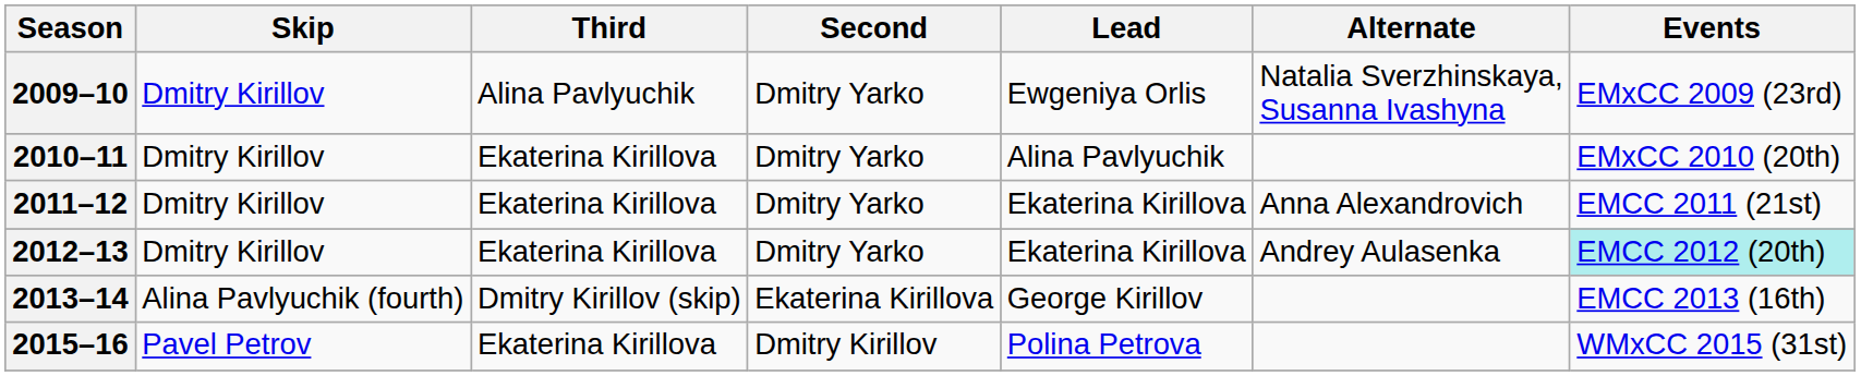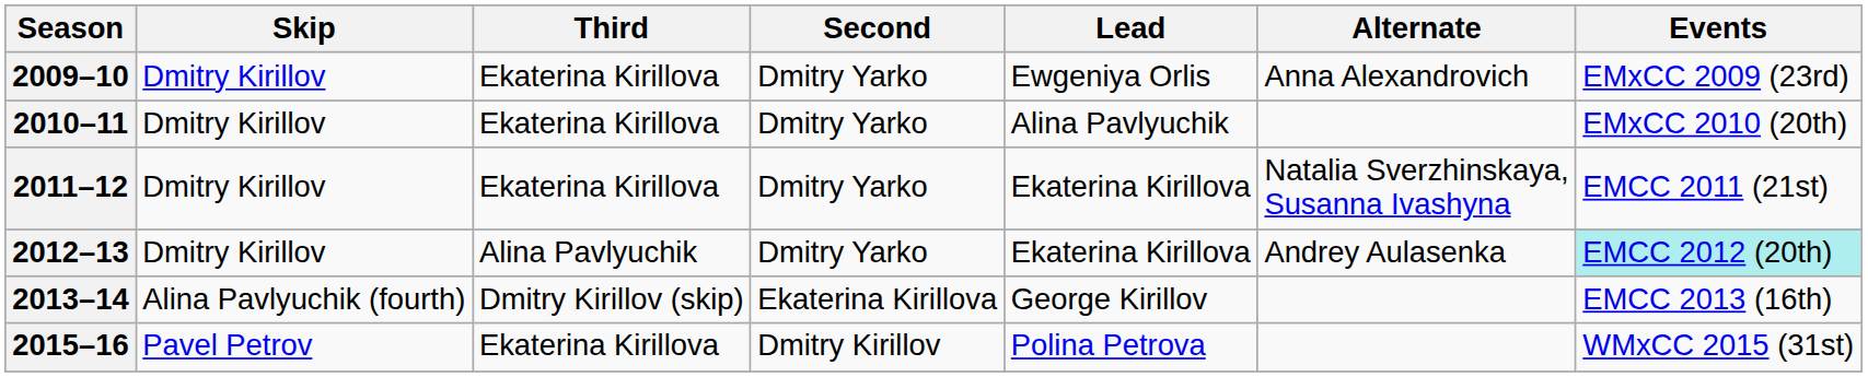2009–10 | Third: Alina Pavlyuchik -> Ekaterina Kirillova
2009–10 | Alternate: Natalia Sverzhinskaya, Susanna Ivashyna -> Anna Alexandrovich
2011–12 | Alternate: Anna Alexandrovich -> Natalia Sverzhinskaya, Susanna Ivashyna
2012–13 | Third: Ekaterina Kirillova -> Alina Pavlyuchik
